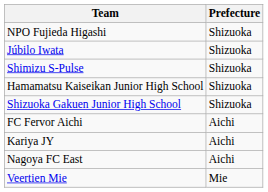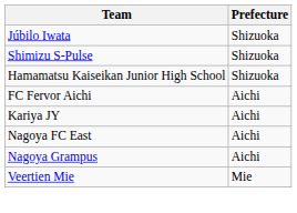- row: NPO Fujieda Higashi | Shizuoka
- row: Shizuoka Gakuen Junior High School | Shizuoka
+ row: Nagoya Grampus | Aichi
